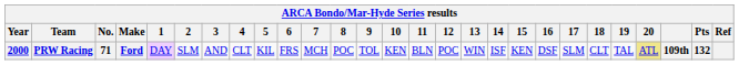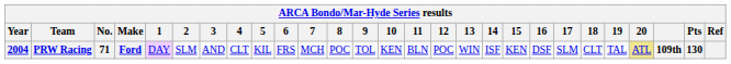PRW Racing | Year: 2000 -> 2004
PRW Racing | Pts: 132 -> 130
